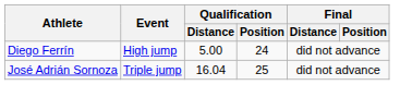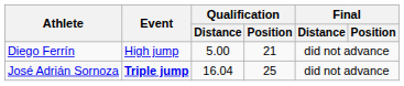Diego Ferrín | Qualification / Position: 24 -> 21
José Adrián Sornoza | Event: normal -> bold
